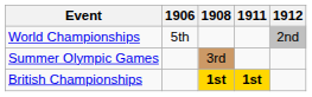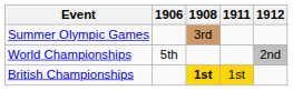rows swapped: Summer Olympic Games <-> World Championships
British Championships | 1911: bold -> normal
